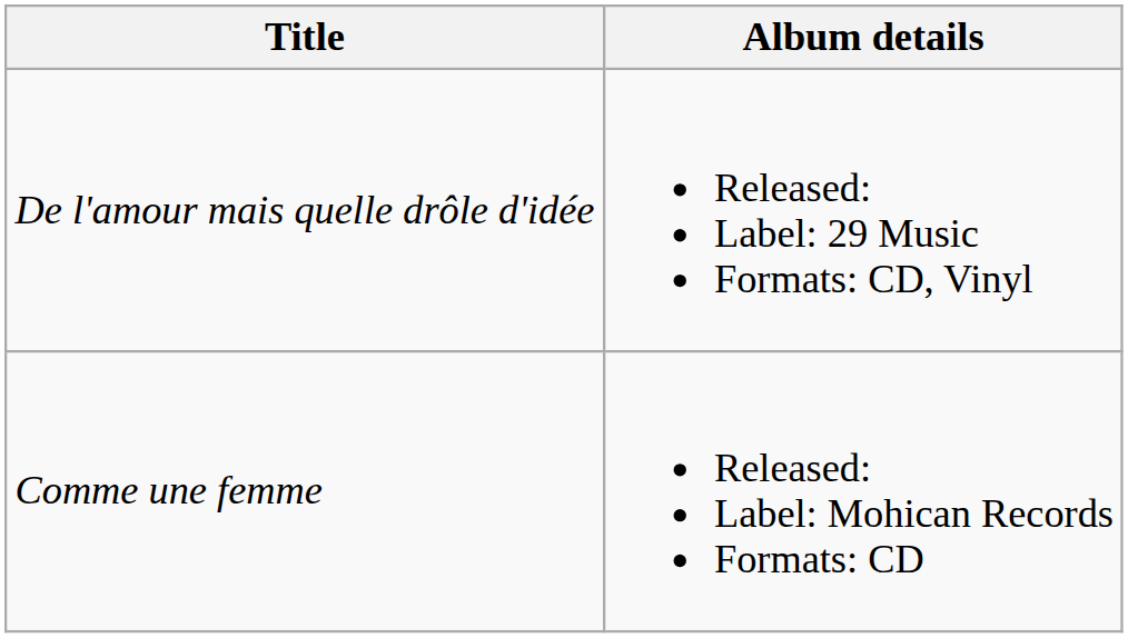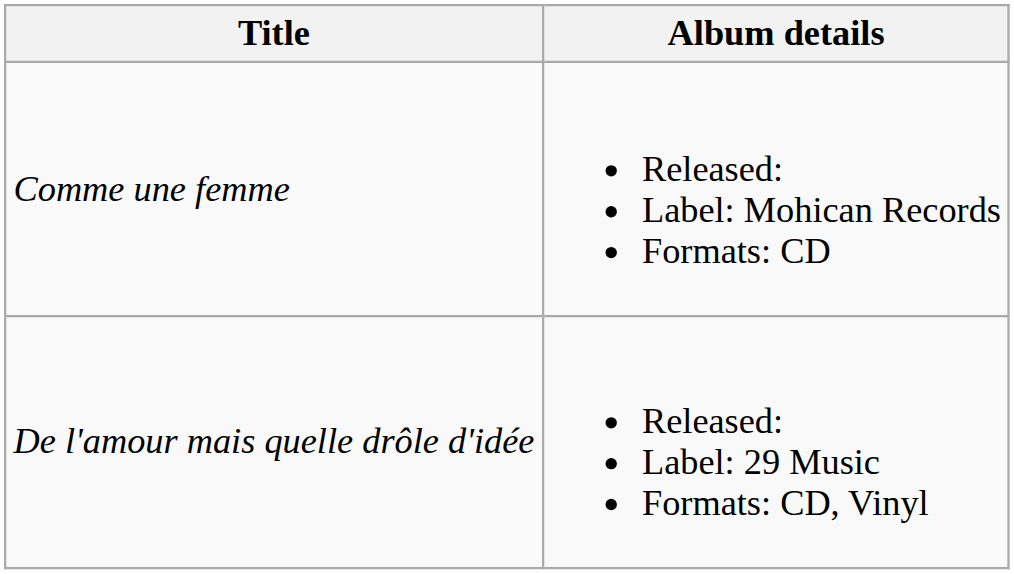rows swapped: Comme une femme <-> De l'amour mais quelle drôle d'idée
